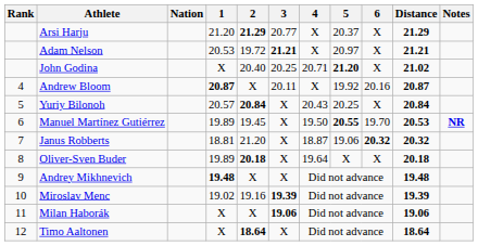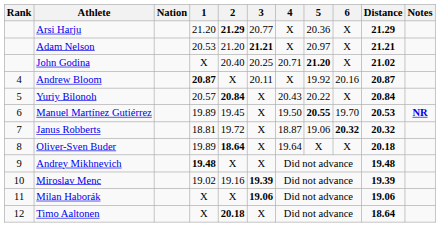Arsi Harju | 5: 20.37 -> 20.36
Adam Nelson | 2: 19.72 -> 21.20
Yuriy Bilonoh | 5: 20.25 -> 20.22
Janus Robberts | 2: 21.20 -> 19.72
Oliver-Sven Buder | 2: 20.18 -> 18.64
Timo Aaltonen | 2: 18.64 -> 20.18
